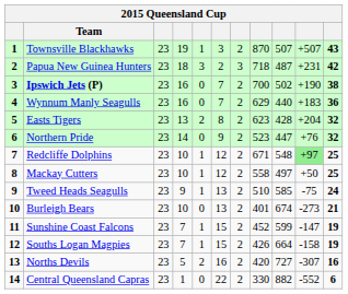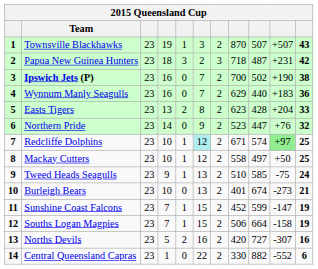Easts Tigers | column 11: 32 -> 33
Redcliffe Dolphins | column 6: no background -> paleturquoise background
Redcliffe Dolphins | column 9: 548 -> 574
Souths Logan Magpies | column 8: 426 -> 506
